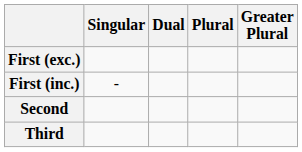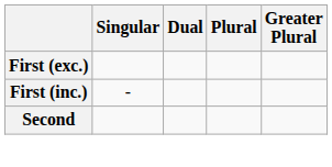- row: Third
